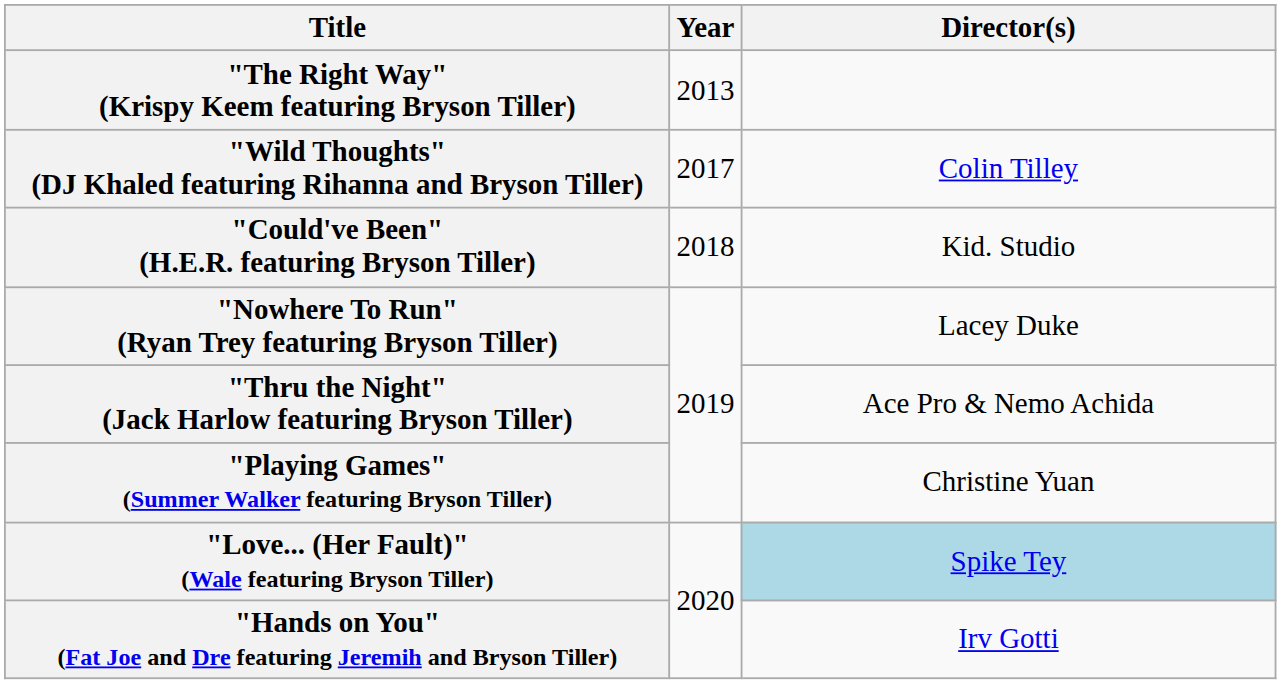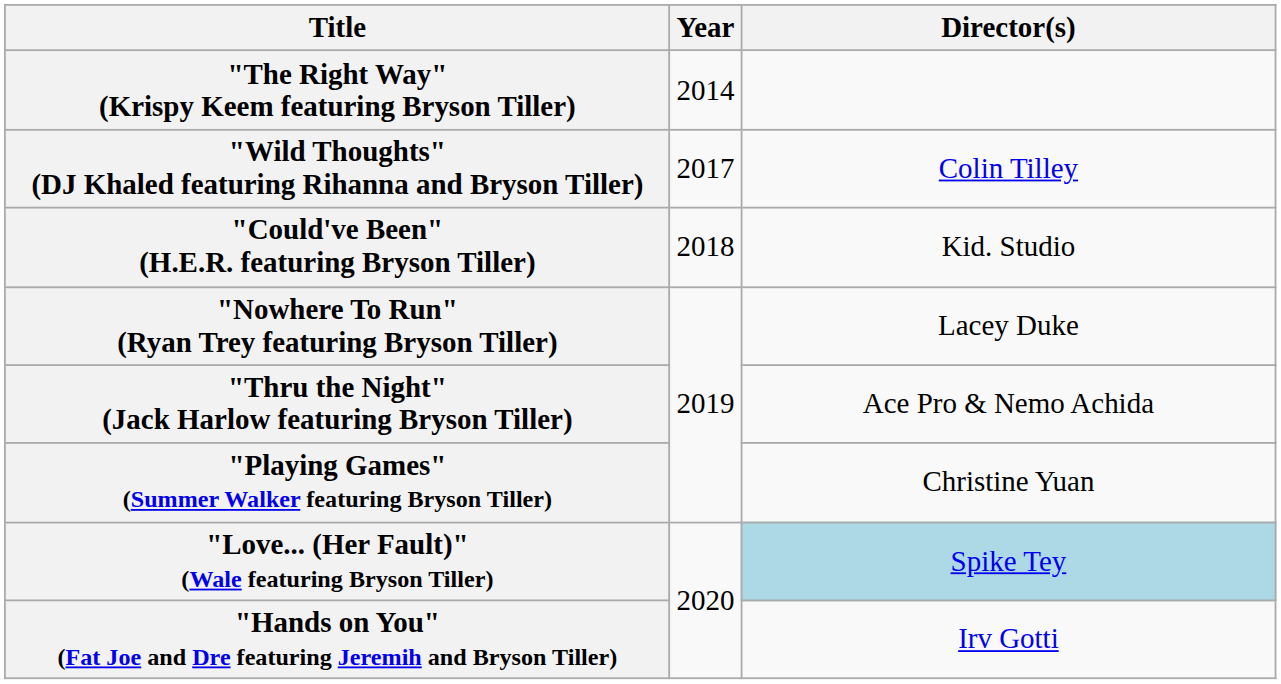"The Right Way" (Krispy Keem featuring Bryson Tiller) | Year: 2013 -> 2014
